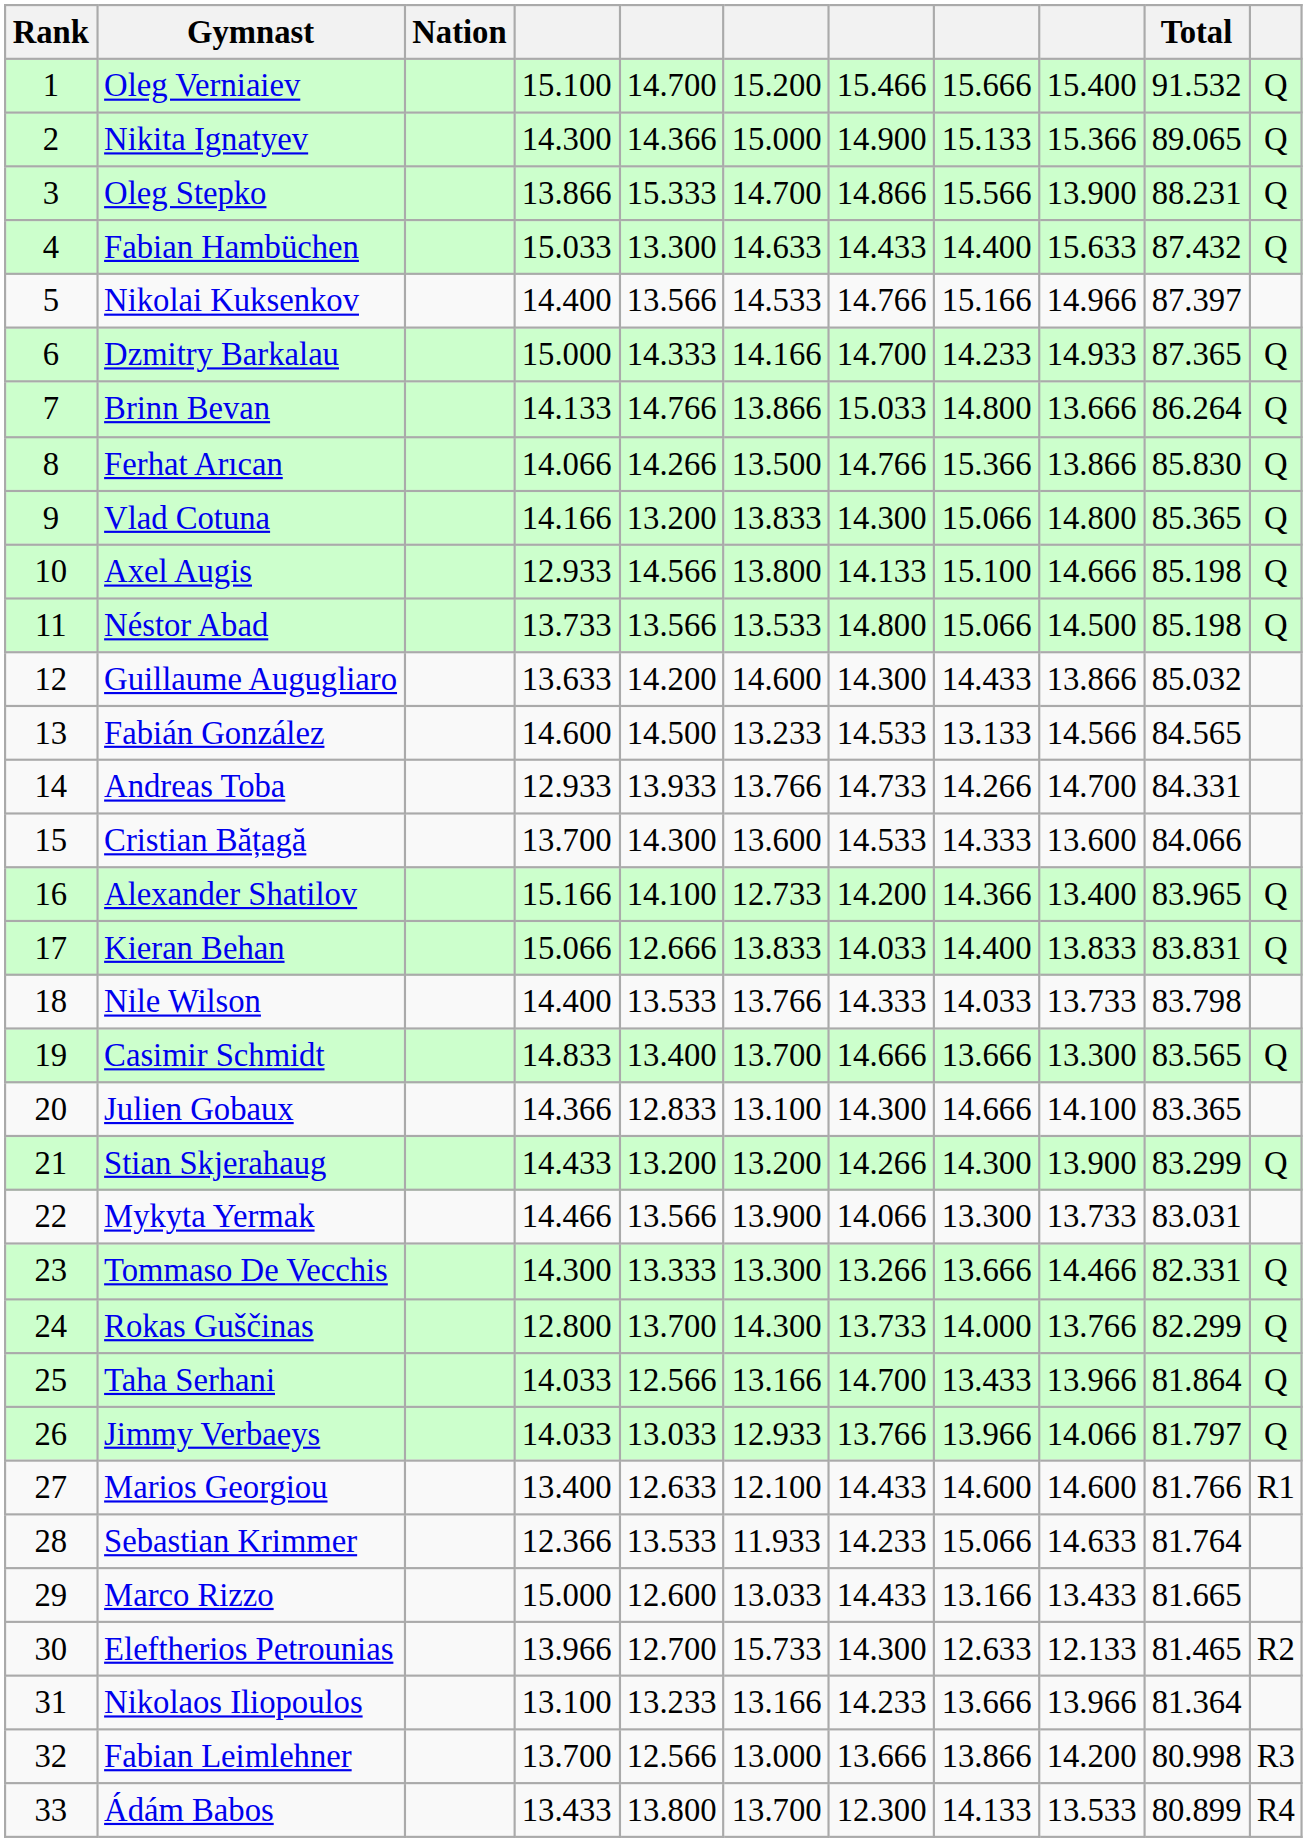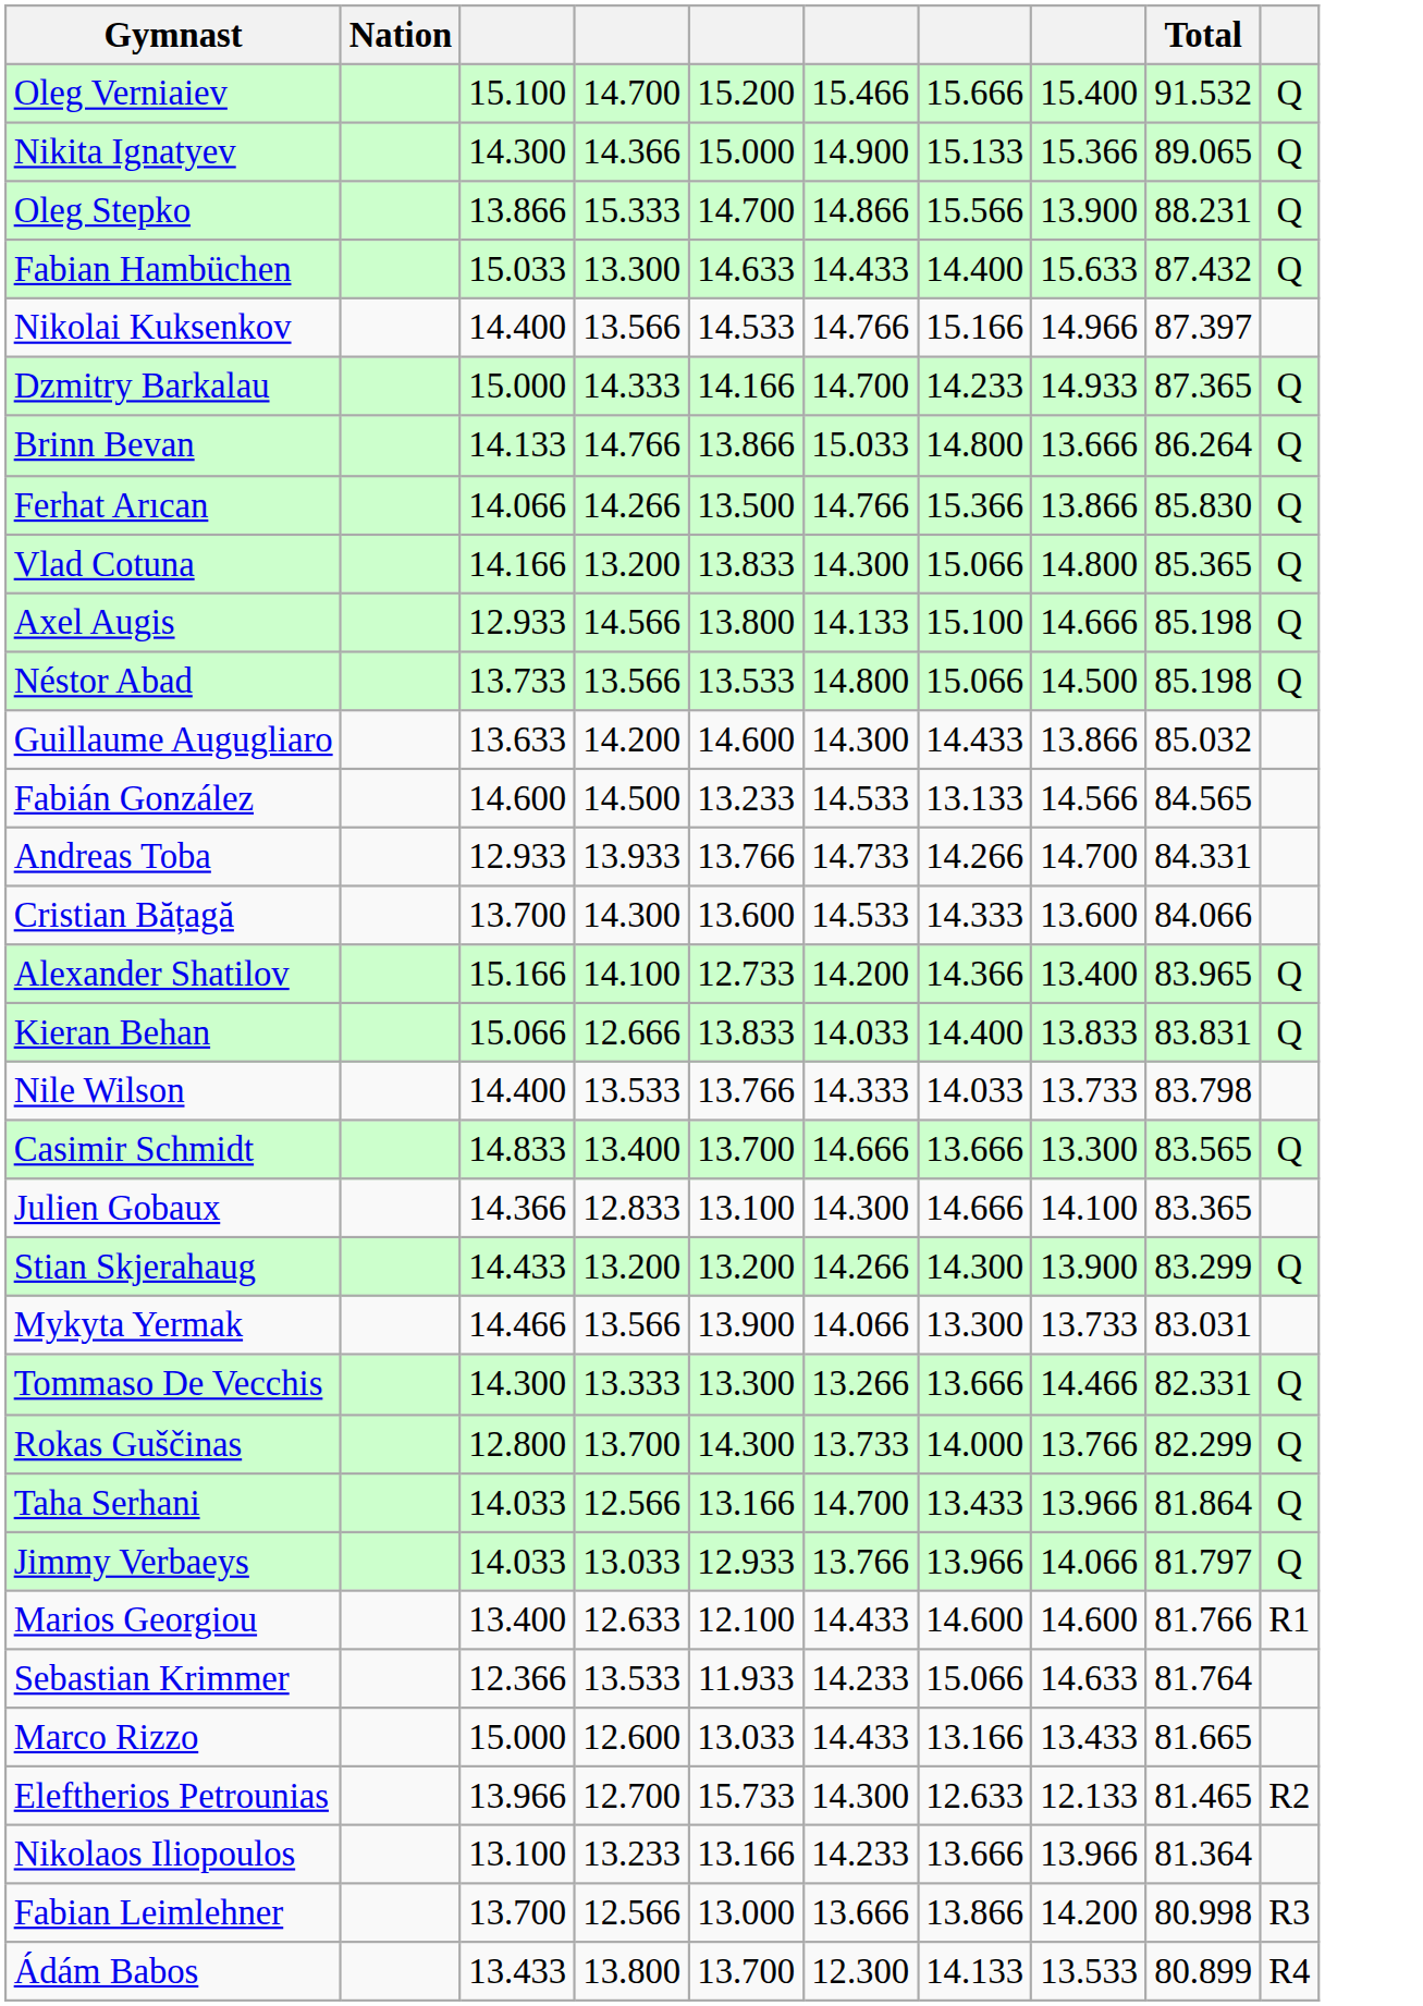- column: Rank | 1 | 2 | 3 | 4 | 5 | 6 | 7 | 8 | 9 | 10 | 11 | 12 | 13 | 14 | 15 | 16 | 17 | 18 | 19 | 20 | 21 | 22 | 23 | 24 | 25 | 26 | 27 | 28 | 29 | 30 | 31 | 32 | 33
